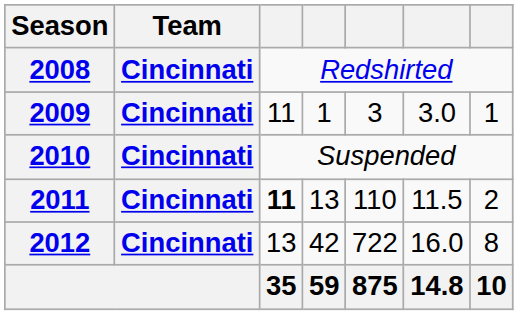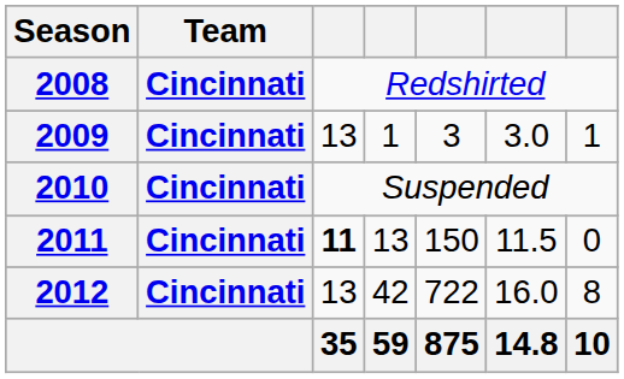2009 | column 3: 11 -> 13
2011 | column 5: 110 -> 150
2011 | column 7: 2 -> 0
